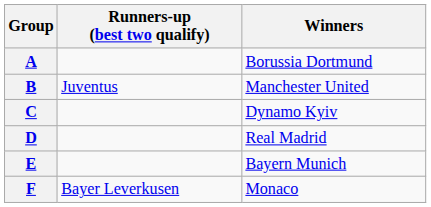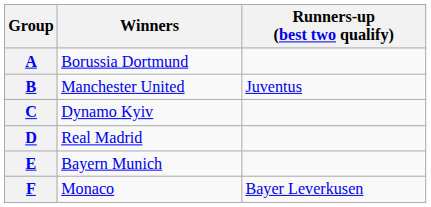columns swapped: Winners <-> Runners-up (best two qualify)
